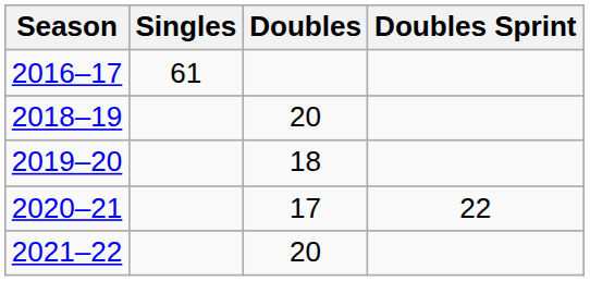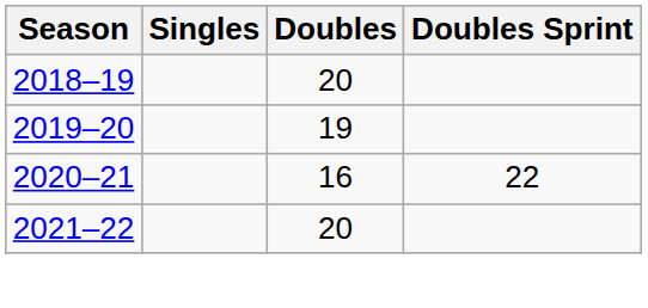- row: 2016–17 | 61
2019–20 | Doubles: 18 -> 19
2020–21 | Doubles: 17 -> 16
